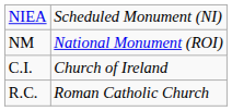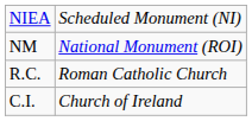rows swapped: C.I. <-> R.C.
